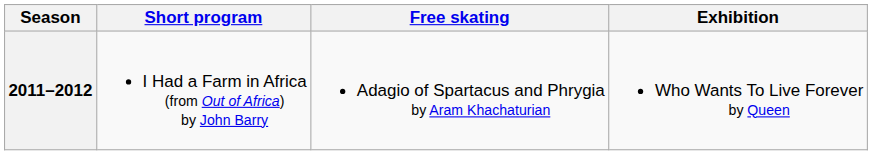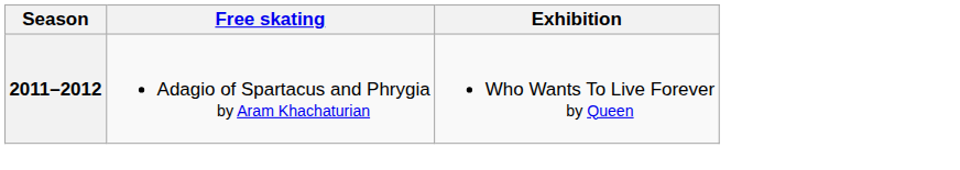- column: Short program | I Had a Farm in Africa (from Out of Africa) by John Barry
